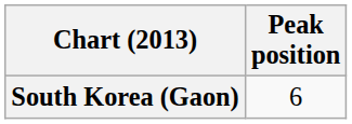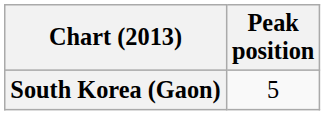South Korea (Gaon) | Peak position: 6 -> 5
